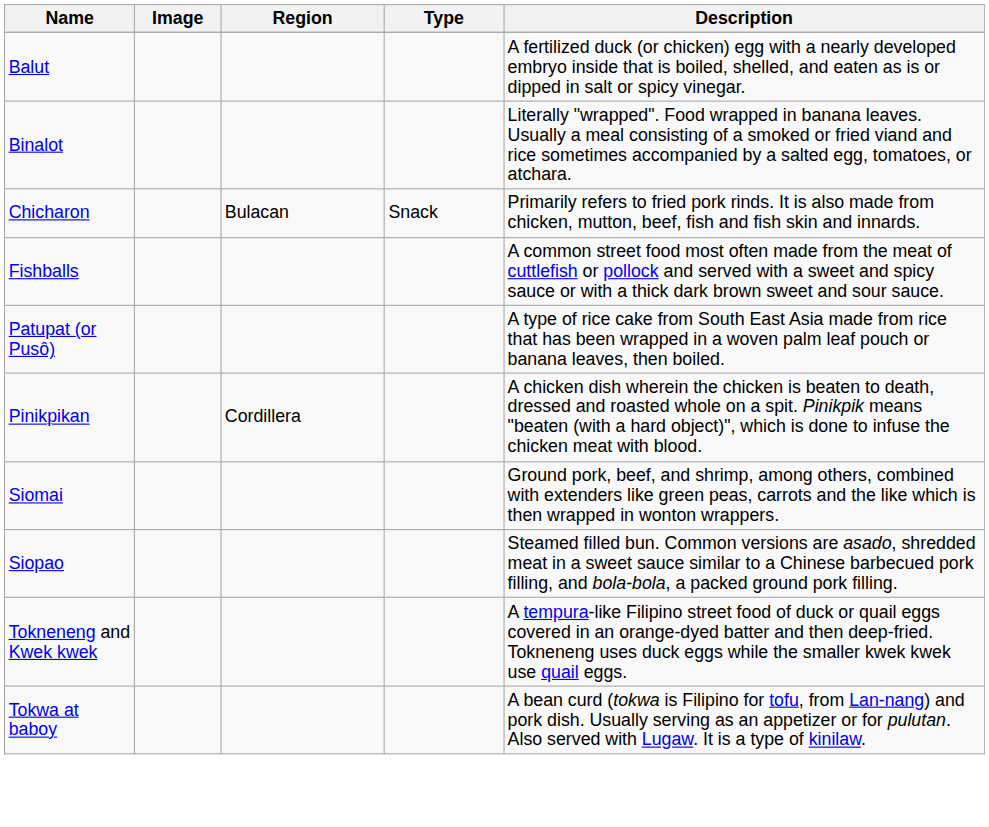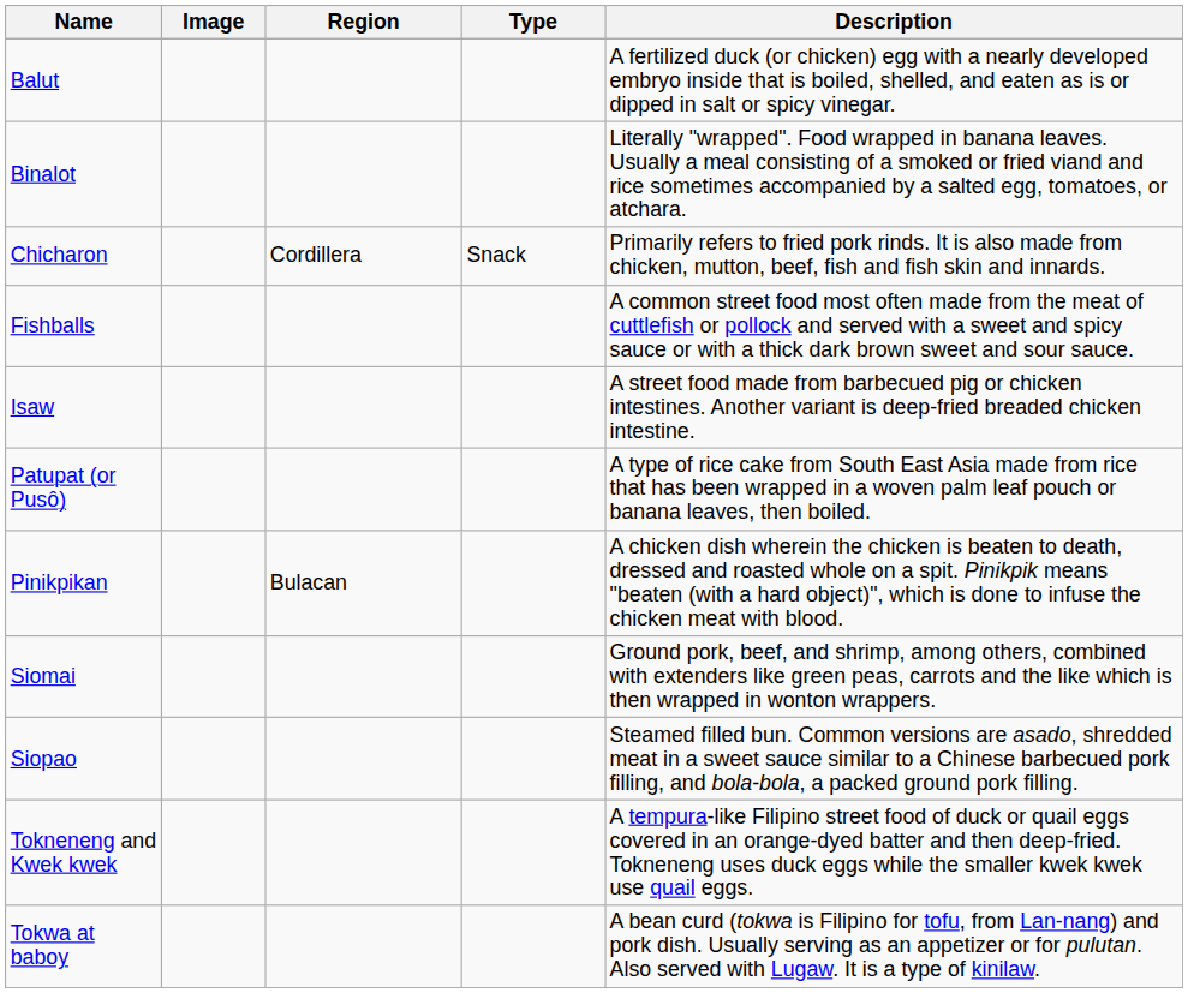Chicharon | Region: Bulacan -> Cordillera
+ row: Isaw | A street food made from barbecued pig or chicken intestines. Another variant is deep-fried breaded chicken intestine.
Pinikpikan | Region: Cordillera -> Bulacan
